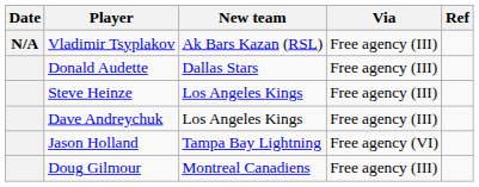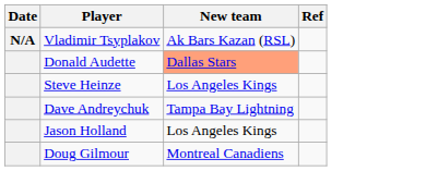- column: Via | Free agency (III) | Free agency (III) | Free agency (III) | Free agency (III) | Free agency (VI) | Free agency (III)
Donald Audette | New team: no background -> lightsalmon background
Dave Andreychuk | New team: Los Angeles Kings -> Tampa Bay Lightning
Jason Holland | New team: Tampa Bay Lightning -> Los Angeles Kings
